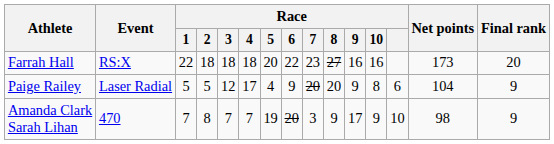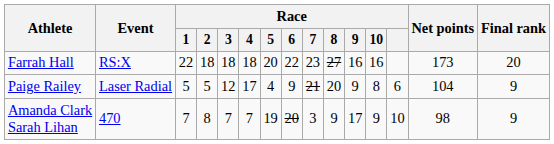Paige Railey | Race / 7: 20 -> 21
